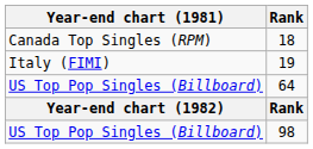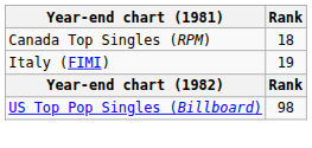- row: US Top Pop Singles (Billboard) | 64
